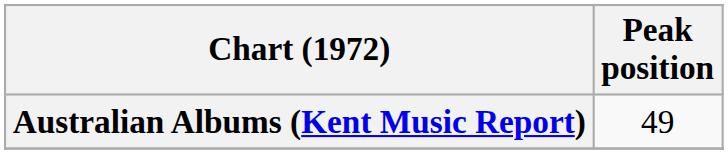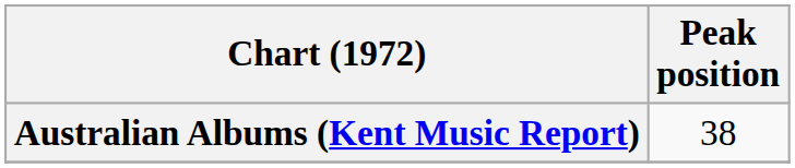Australian Albums (Kent Music Report) | Peak position: 49 -> 38
